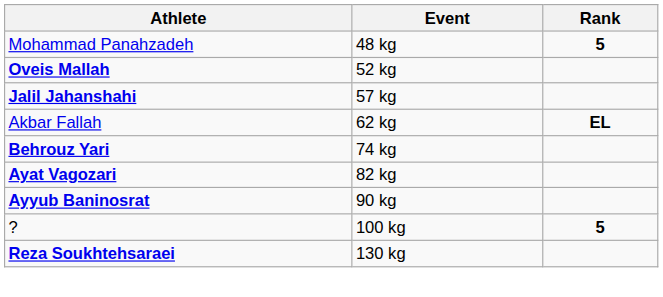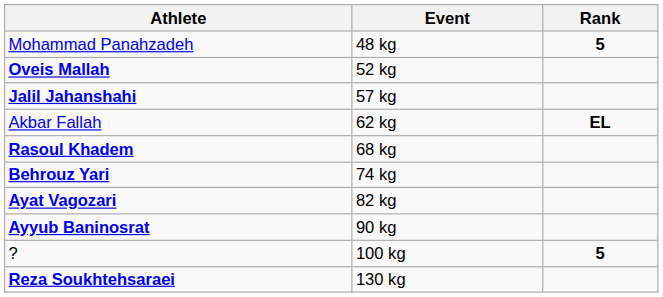+ row: Rasoul Khadem | 68 kg
